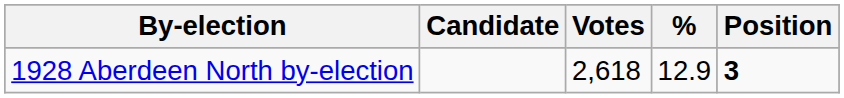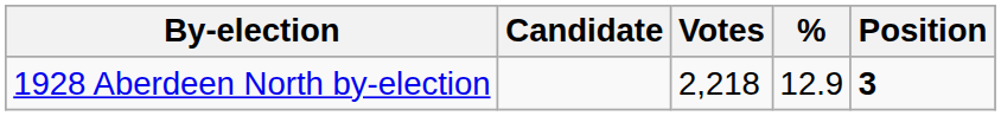1928 Aberdeen North by-election | Votes: 2,618 -> 2,218
